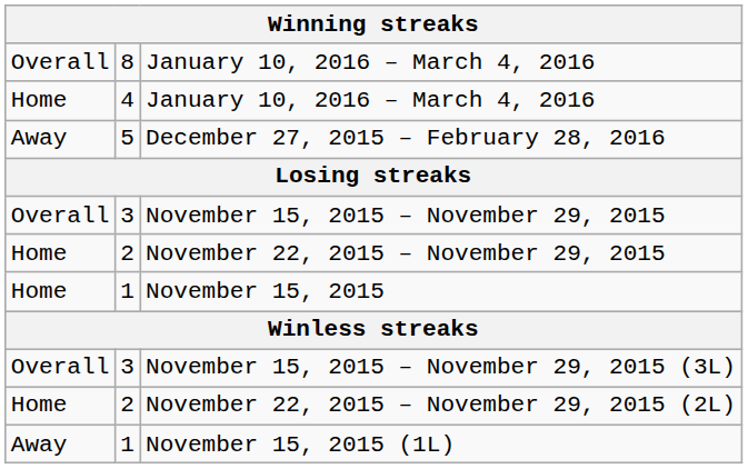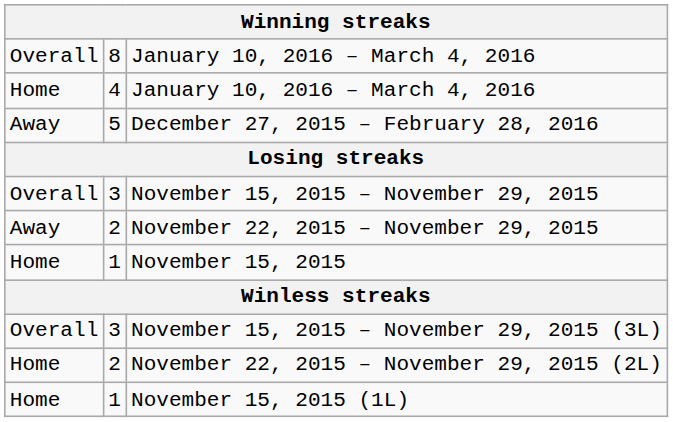November 22, 2015 – November 29, 2015 | column 1: Home -> Away
November 15, 2015 (1L) | column 1: Away -> Home
